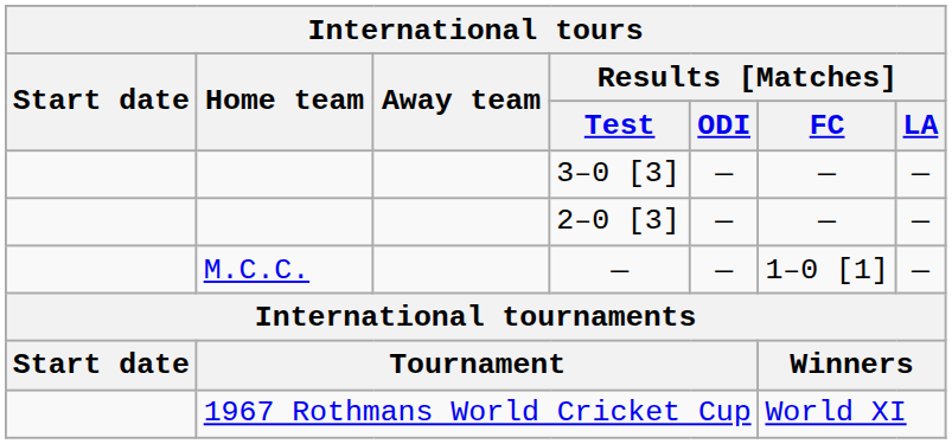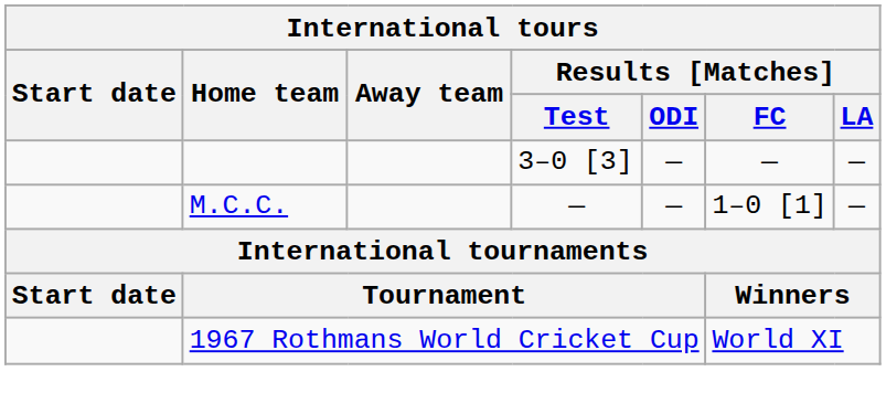- row: 2–0 [3] | — | — | —
